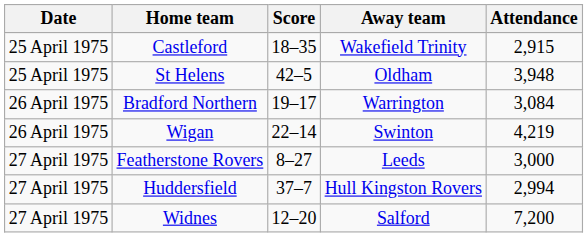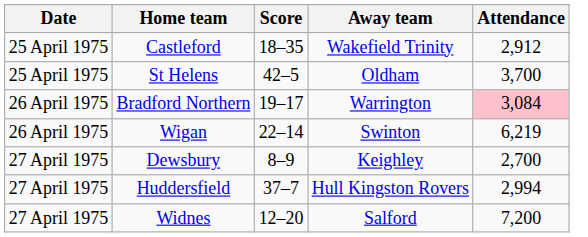Castleford | Attendance: 2,915 -> 2,912
St Helens | Attendance: 3,948 -> 3,700
Bradford Northern | Attendance: no background -> pink background
Wigan | Attendance: 4,219 -> 6,219
+ row: 27 April 1975 | Dewsbury | 8–9 | Keighley | 2,700
- row: 27 April 1975 | Featherstone Rovers | 8–27 | Leeds | 3,000
